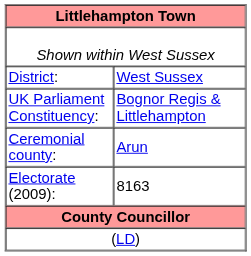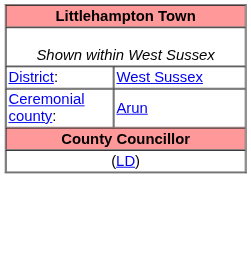- row: UK Parliament Constituency: | Bognor Regis & Littlehampton
- row: Electorate (2009): | 8163
